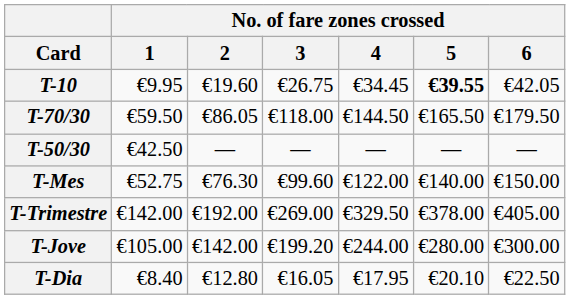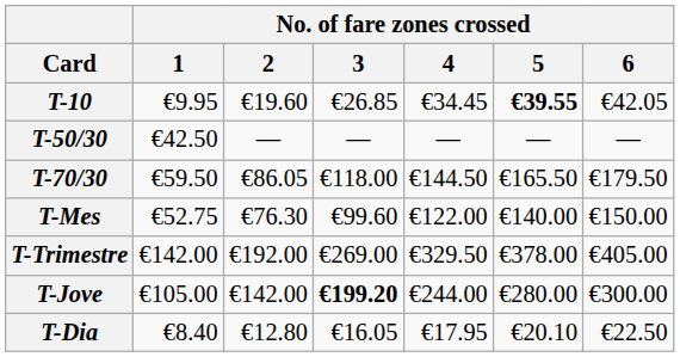T-10 | No. of fare zones crossed / 3: €26.75 -> €26.85
rows swapped: T-50/30 <-> T-70/30
T-Jove | No. of fare zones crossed / 3: normal -> bold
